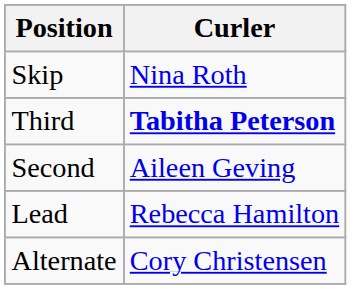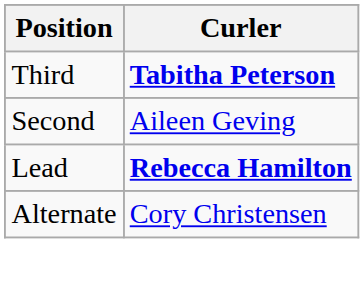- row: Skip | Nina Roth
Lead | Curler: normal -> bold
